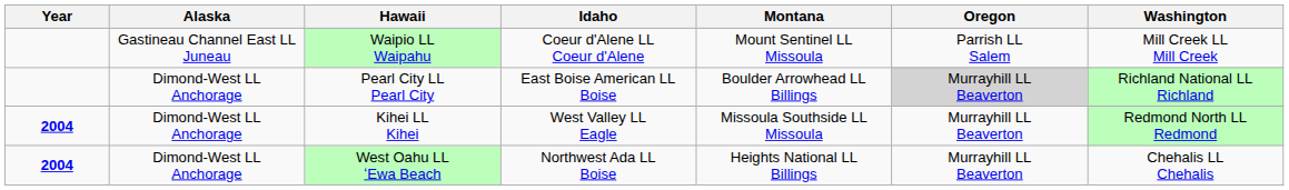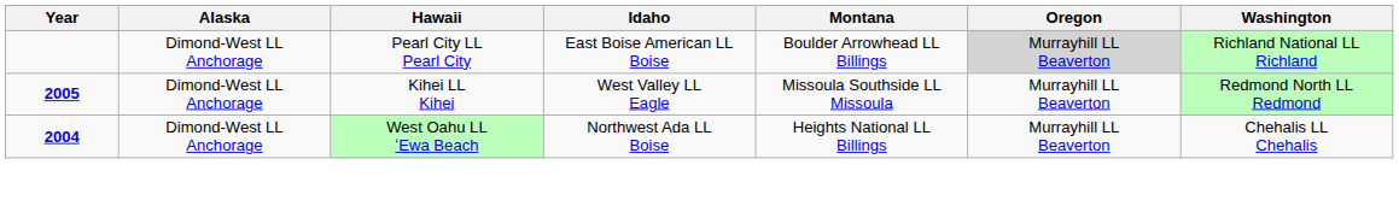- row: Gastineau Channel East LL Juneau | Waipio LL Waipahu | Coeur d'Alene LL Coeur d'Alene | Mount Sentinel LL Missoula | Parrish LL Salem | Mill Creek LL Mill Creek
Kihei LL Kihei | Year: 2004 -> 2005
